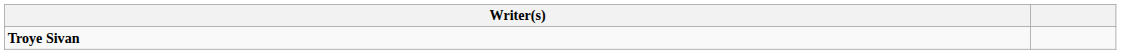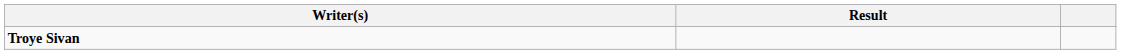+ column: Result
